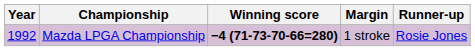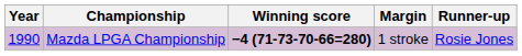Mazda LPGA Championship | Year: 1992 -> 1990
